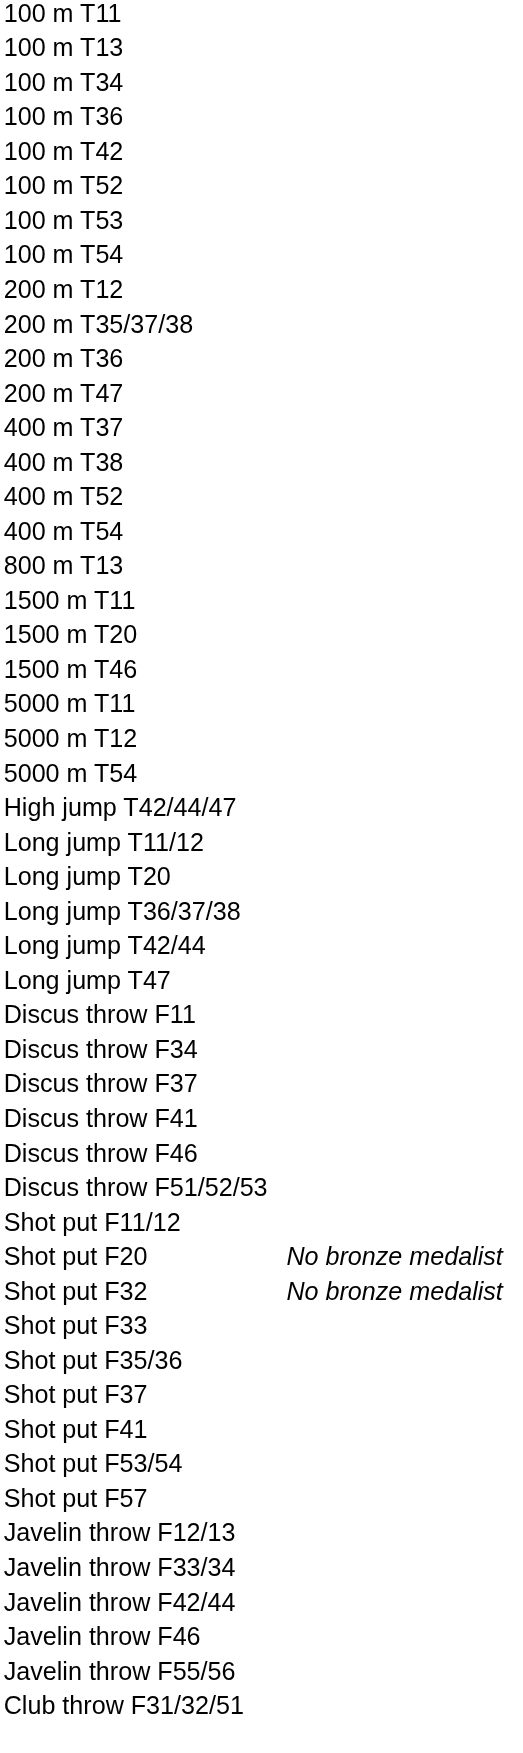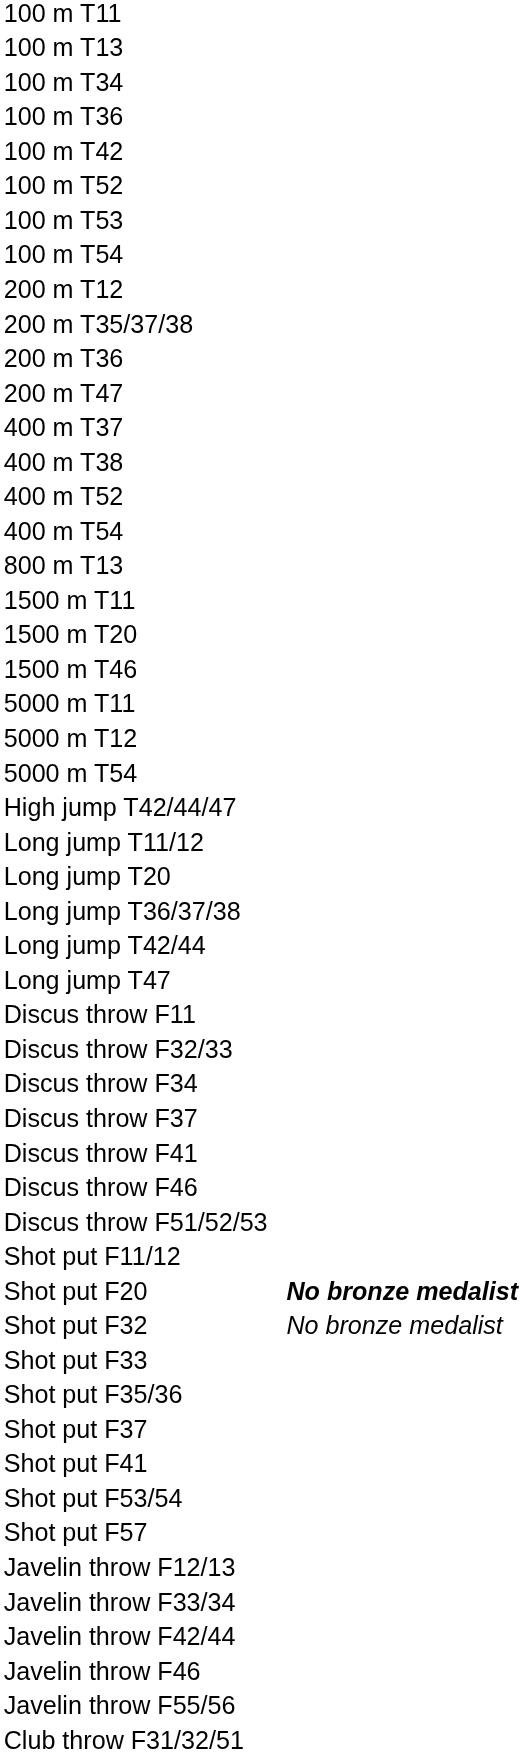+ row: Discus throw F32/33
Shot put F20 | column 4: normal -> bold
